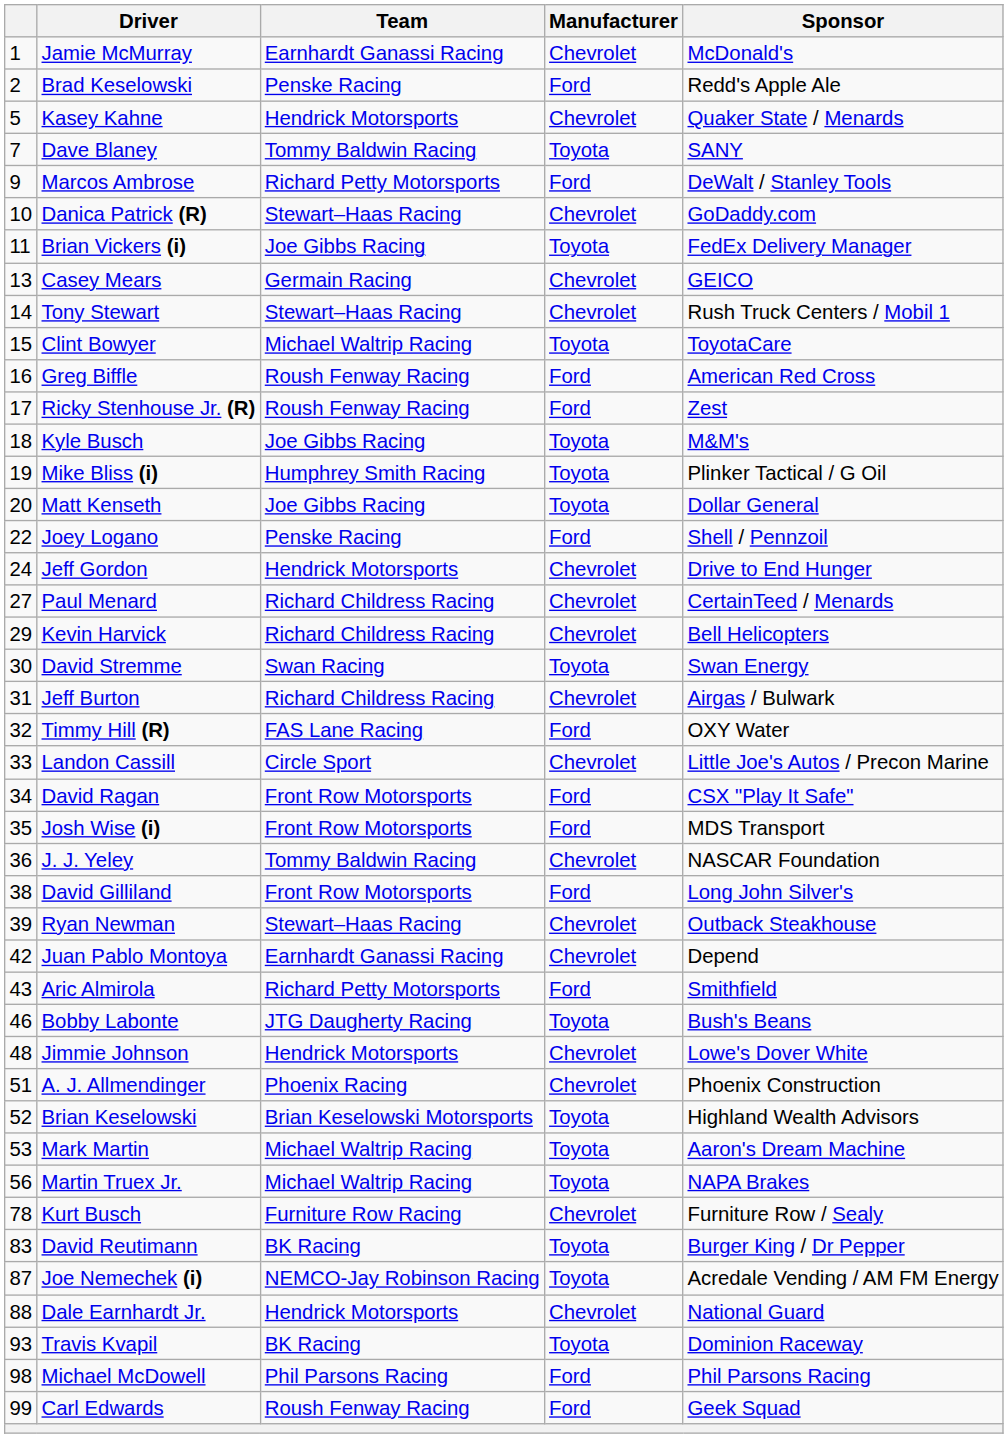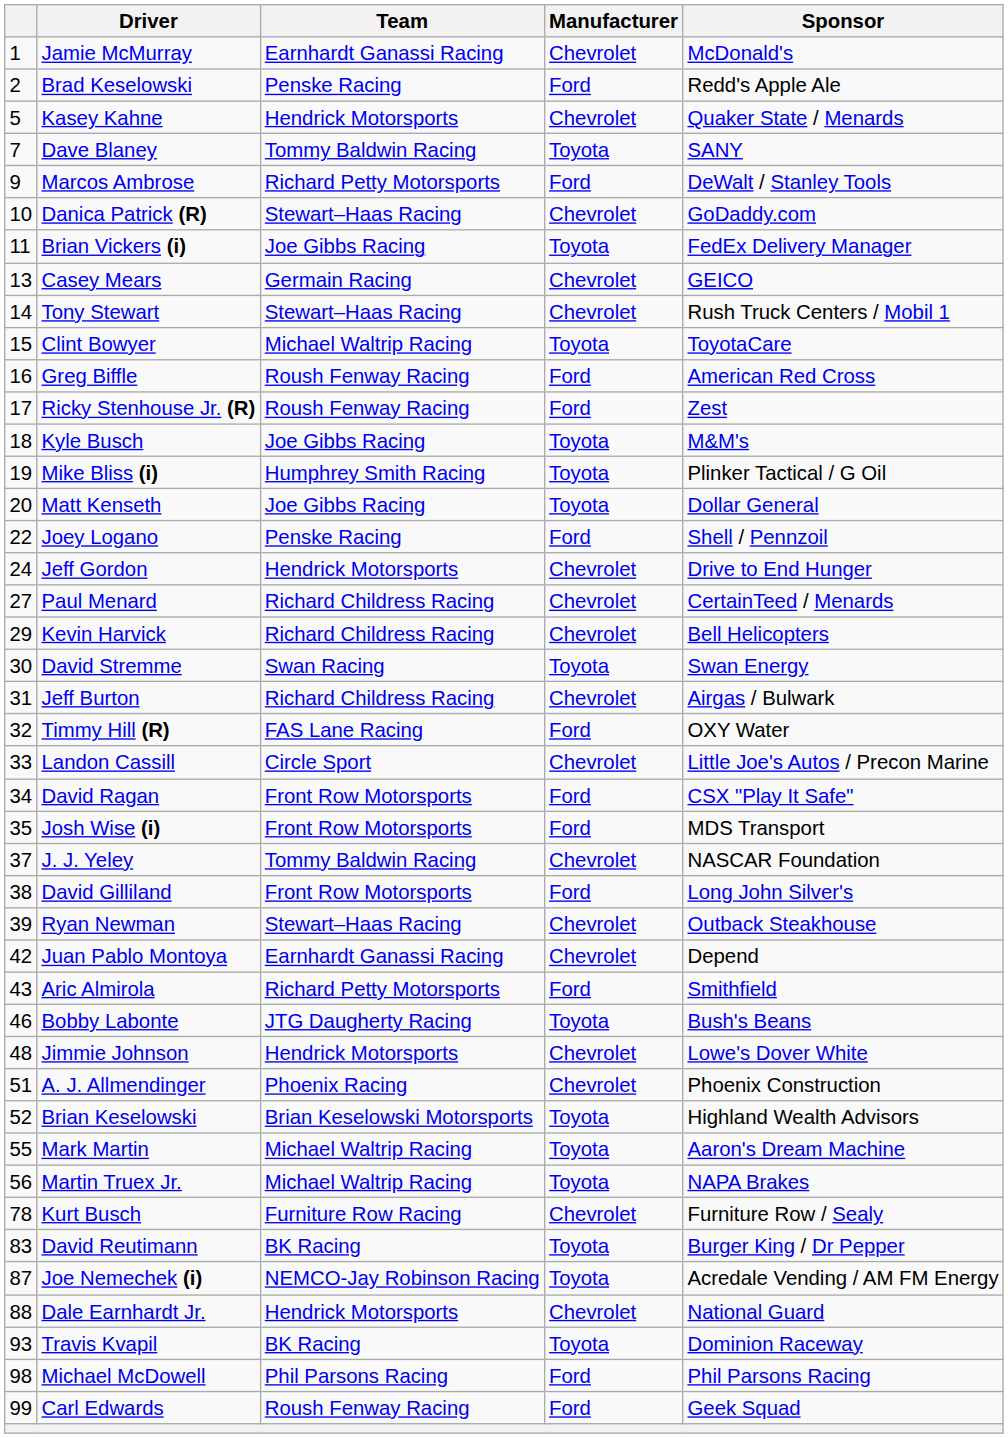J. J. Yeley | column 1: 36 -> 37
Mark Martin | column 1: 53 -> 55
